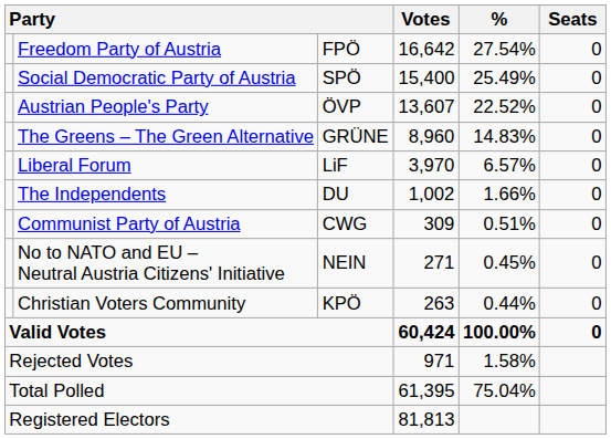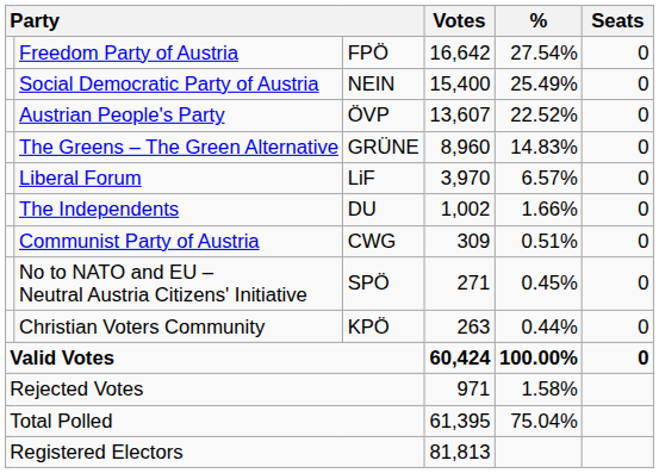Social Democratic Party of Austria | column 3: SPÖ -> NEIN
No to NATO and EU – Neutral Austria Citizens' Initiative | column 3: NEIN -> SPÖ
